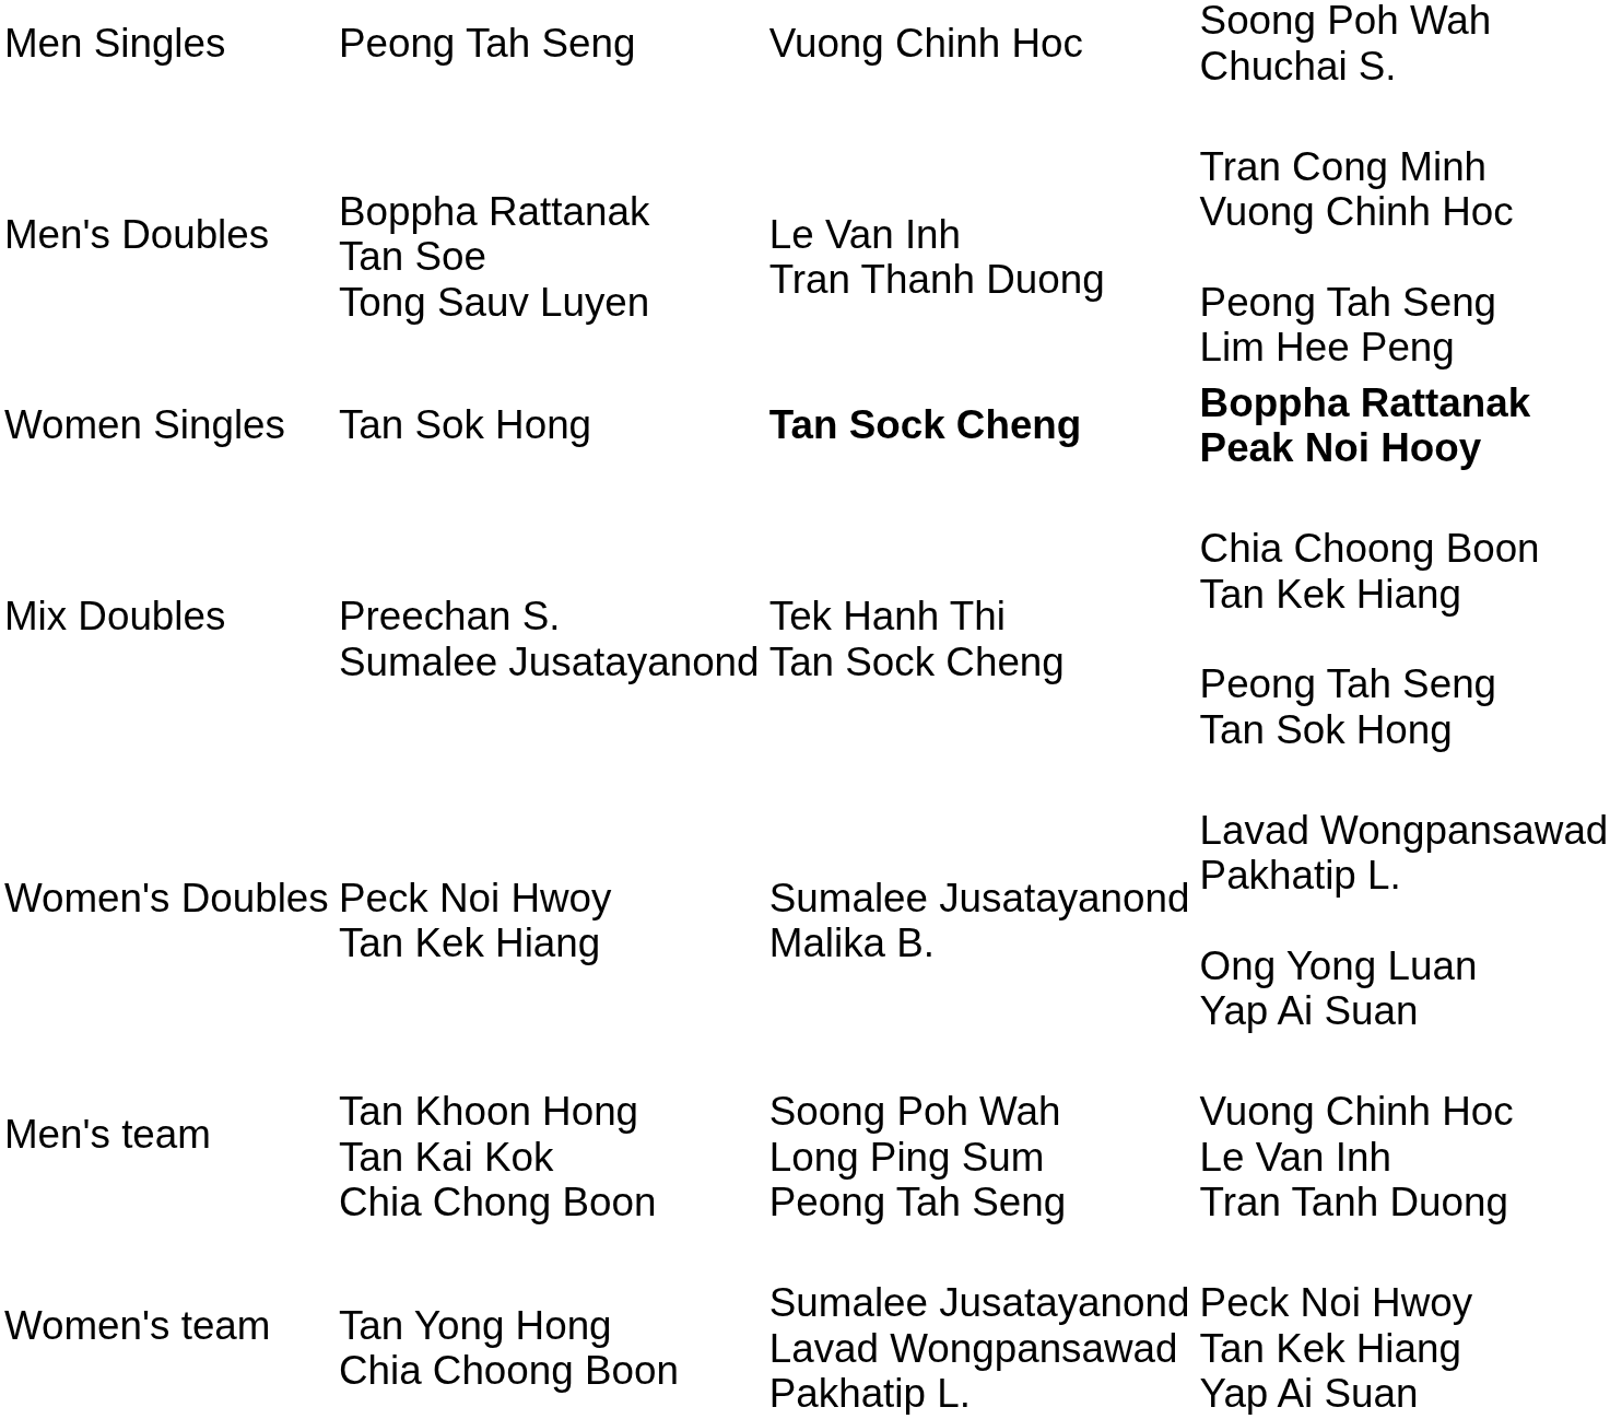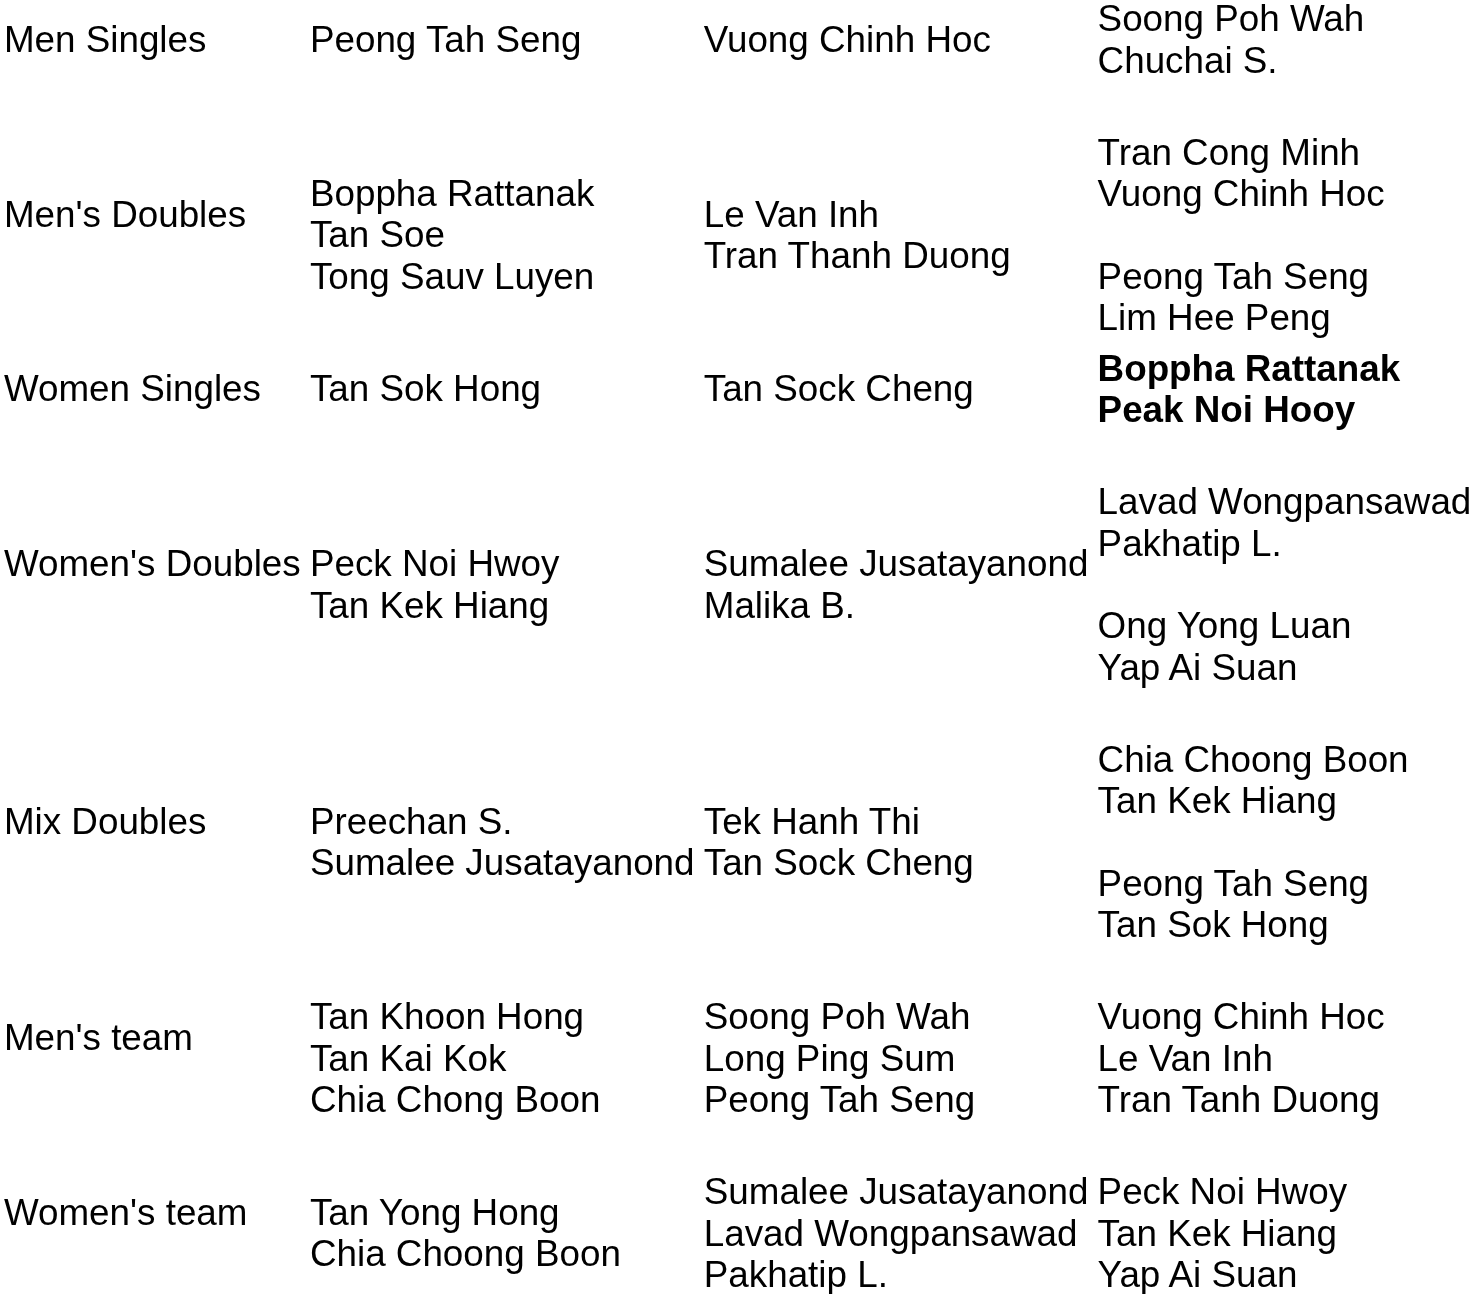Women Singles | column 3: bold -> normal
rows swapped: Women's Doubles <-> Mix Doubles
